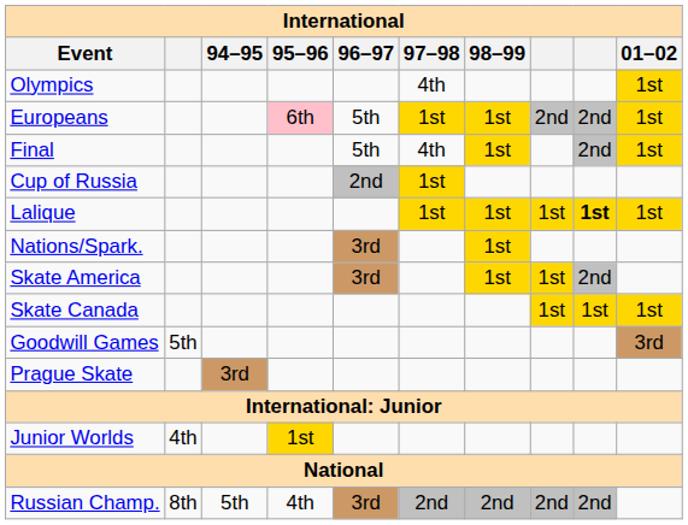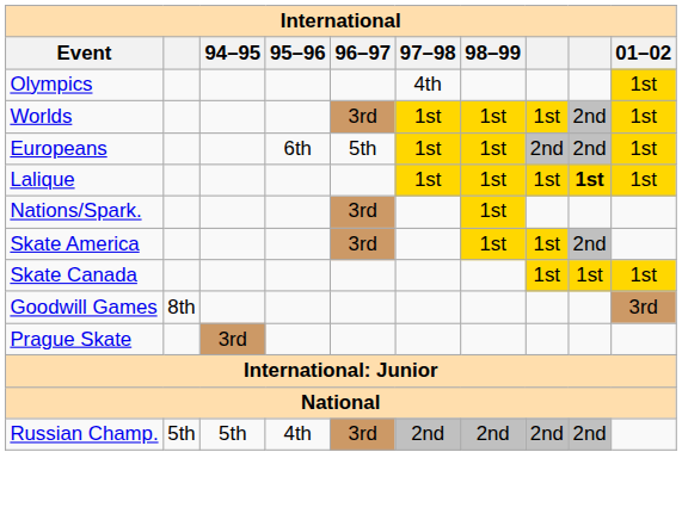+ row: Worlds | 3rd | 1st | 1st | 1st | 2nd | 1st
Europeans | 95–96: pink background -> no background
- row: Final | 5th | 4th | 1st | 2nd | 1st
- row: Cup of Russia | 2nd | 1st
Goodwill Games | column 2: 5th -> 8th
- row: Junior Worlds | 4th | 1st
Russian Champ. | column 2: 8th -> 5th
